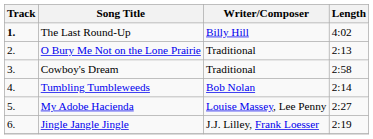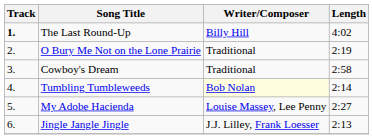O Bury Me Not on the Lone Prairie | Length: 2:13 -> 2:19
Tumbling Tumbleweeds | Writer/Composer: no background -> lightyellow background
Jingle Jangle Jingle | Length: 2:19 -> 2:13
